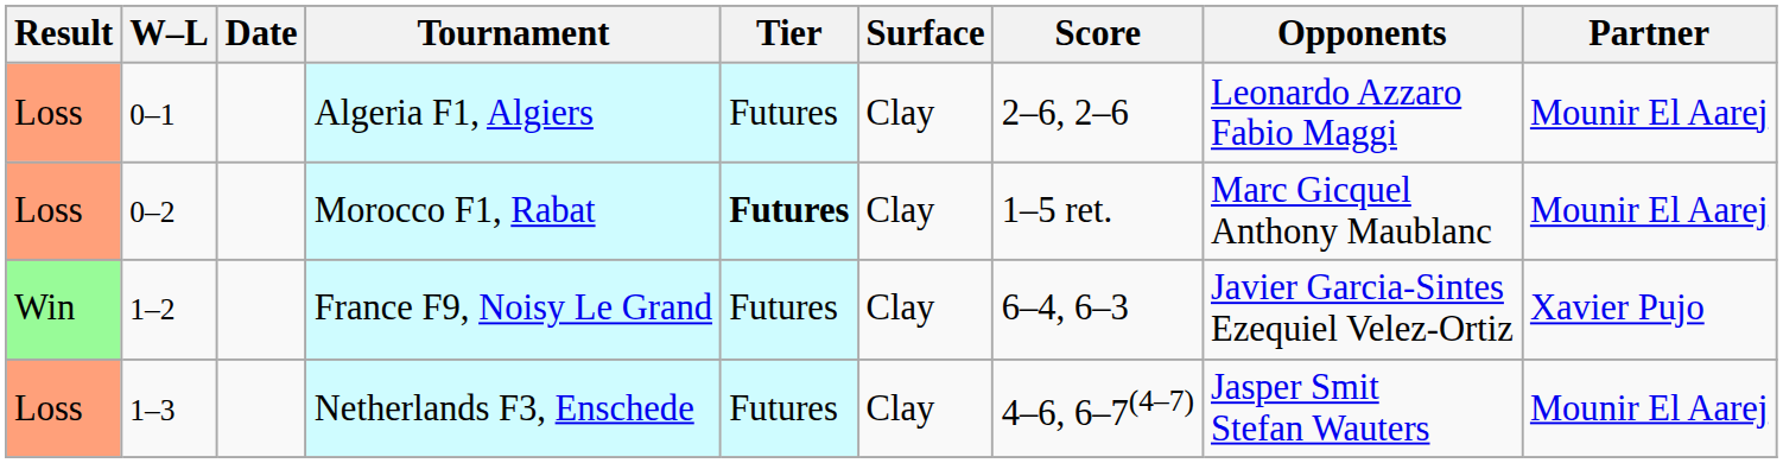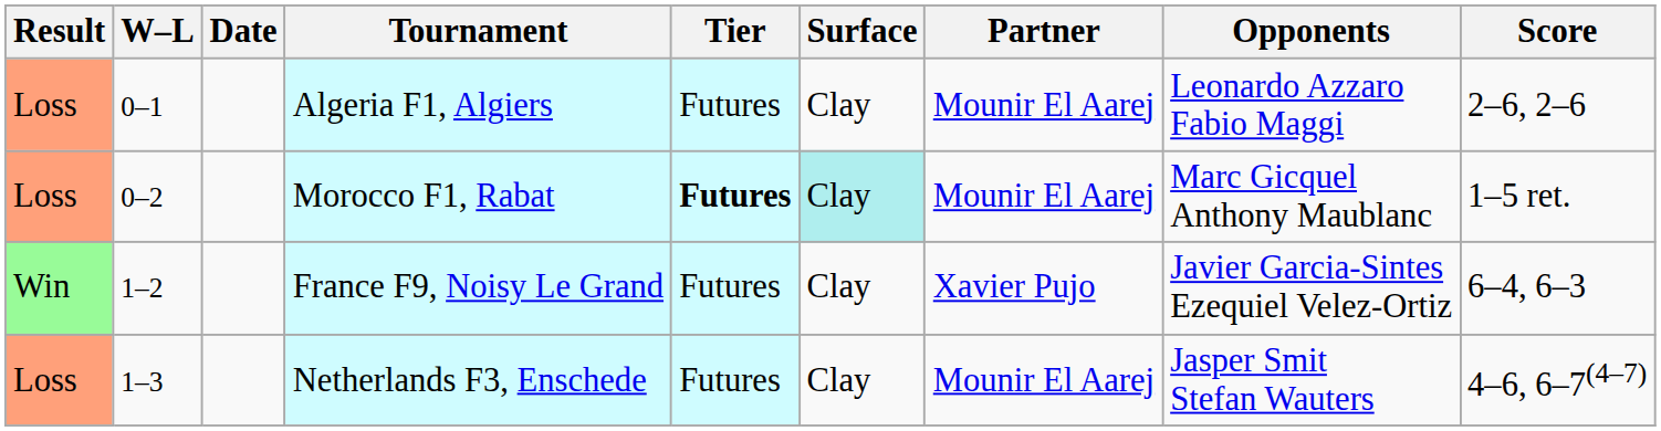columns swapped: Partner <-> Score
Morocco F1, Rabat | Surface: no background -> paleturquoise background
